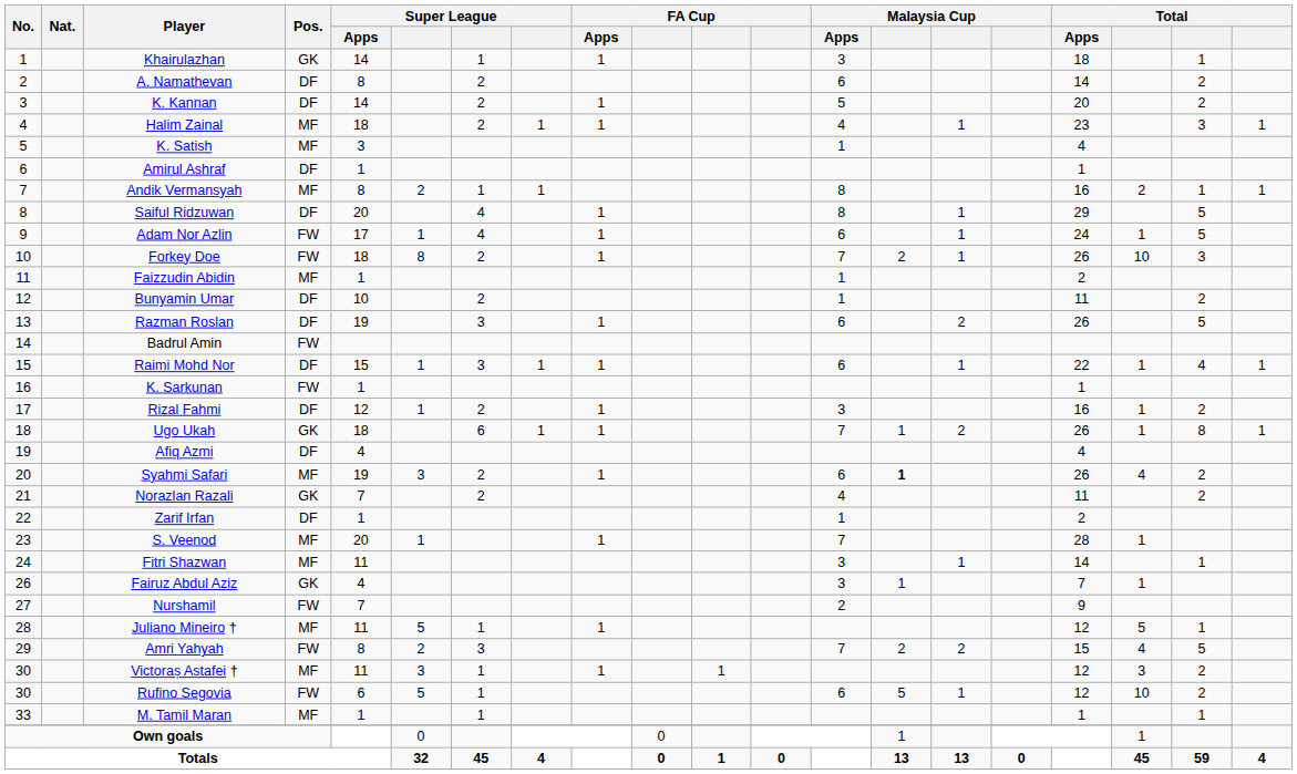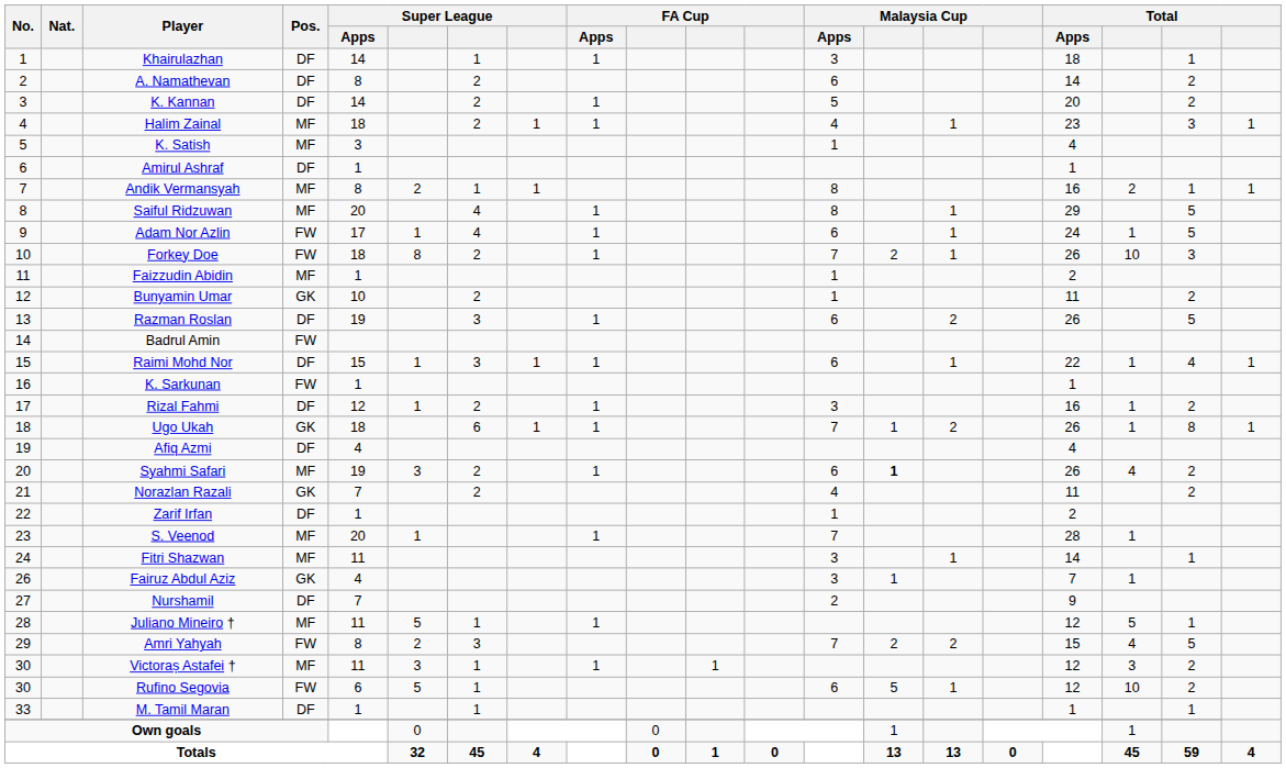Khairulazhan | Pos.: GK -> DF
Saiful Ridzuwan | Pos.: DF -> MF
Bunyamin Umar | Pos.: DF -> GK
Nurshamil | Pos.: FW -> DF
M. Tamil Maran | Pos.: MF -> DF
